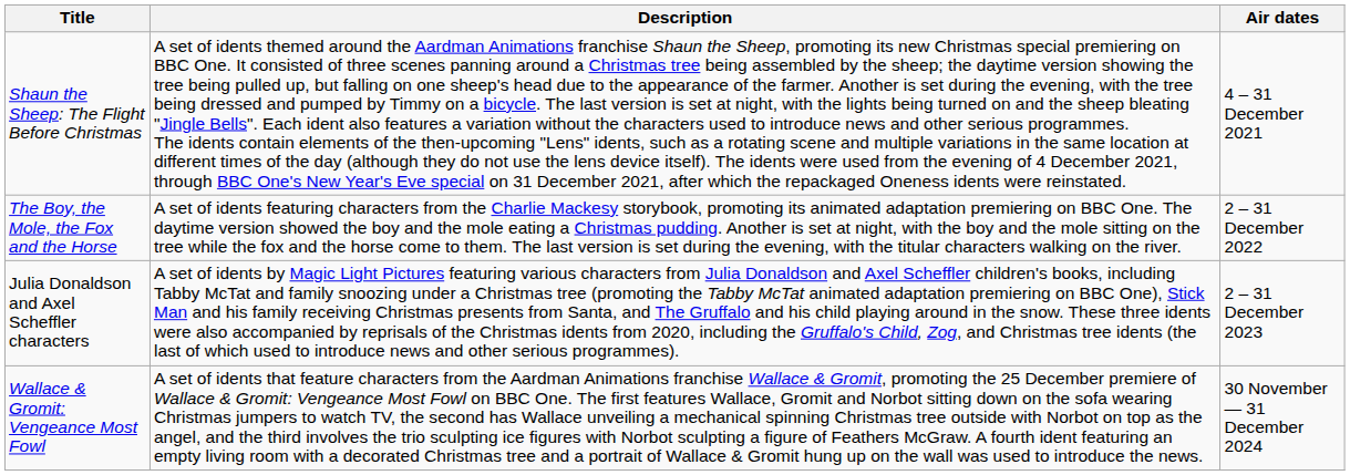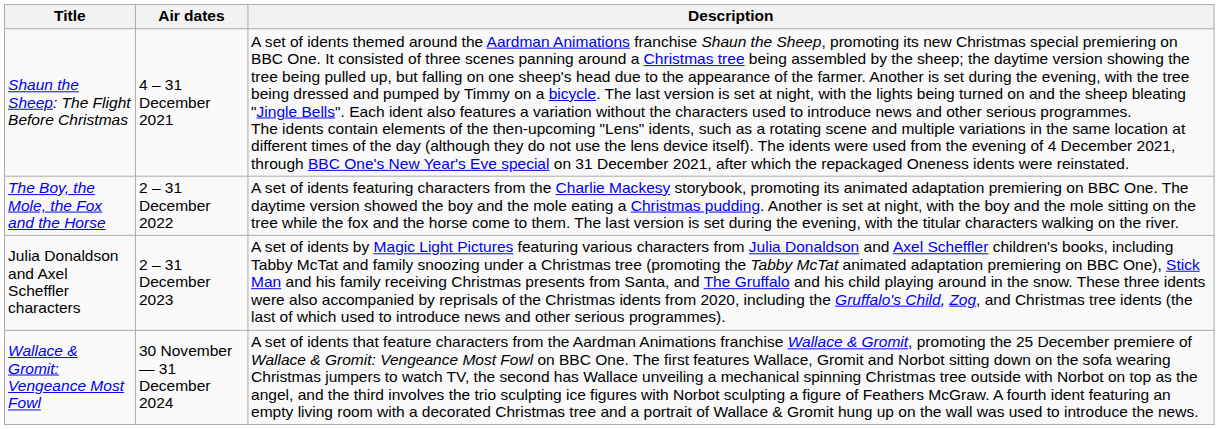columns swapped: Air dates <-> Description
